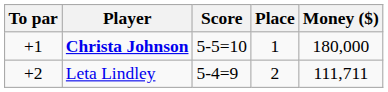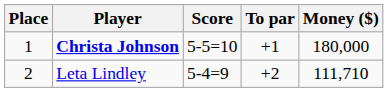columns swapped: Place <-> To par
Leta Lindley | Money ($): 111,711 -> 111,710
